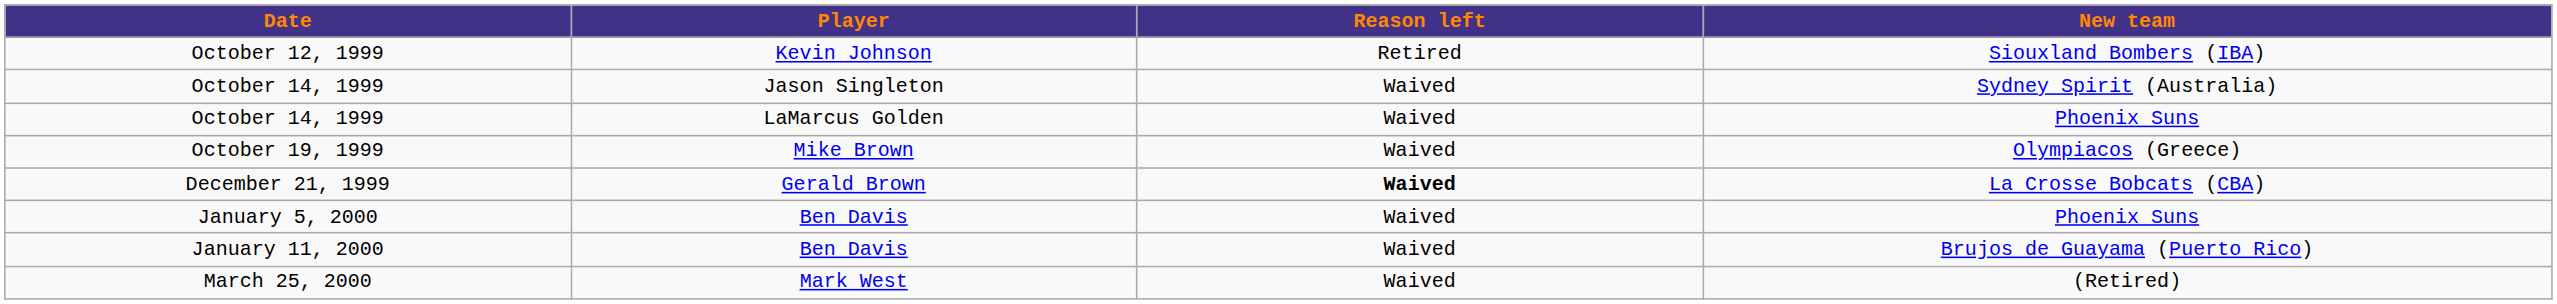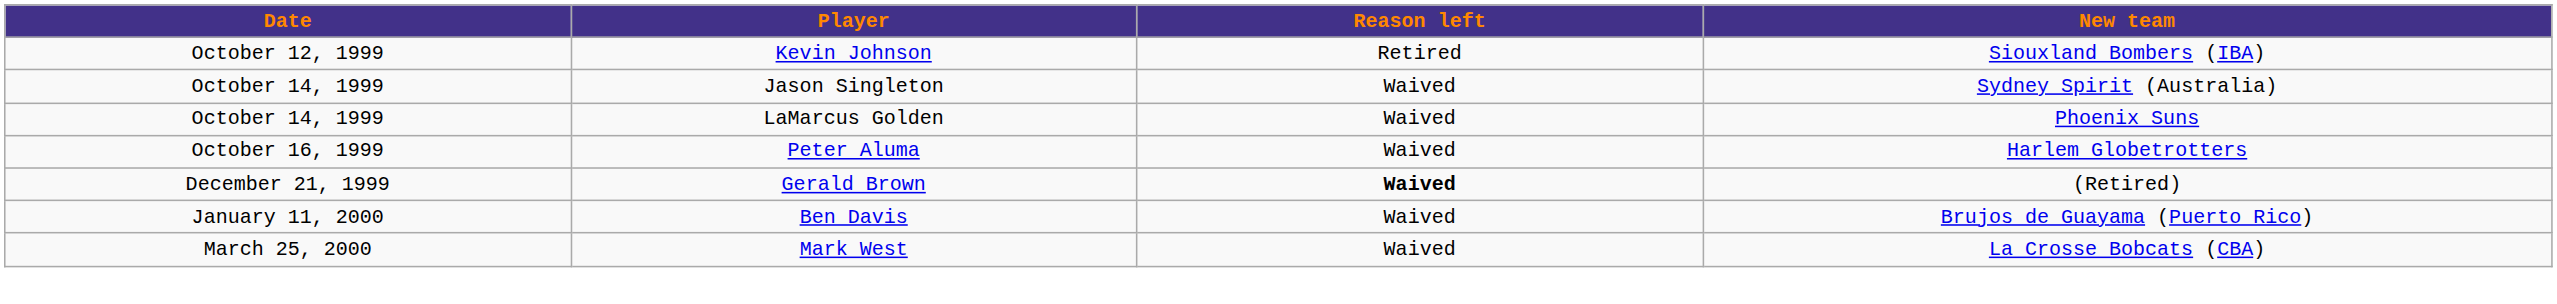+ row: October 16, 1999 | Peter Aluma | Waived | Harlem Globetrotters
- row: October 19, 1999 | Mike Brown | Waived | Olympiacos (Greece)
December 21, 1999 | New team: La Crosse Bobcats (CBA) -> (Retired)
- row: January 5, 2000 | Ben Davis | Waived | Phoenix Suns
March 25, 2000 | New team: (Retired) -> La Crosse Bobcats (CBA)
